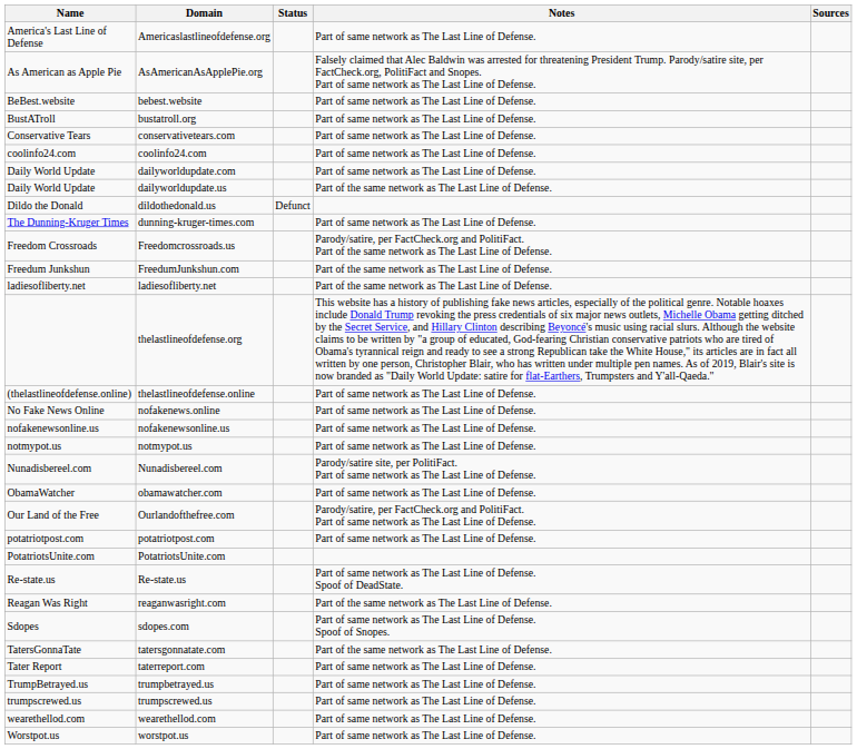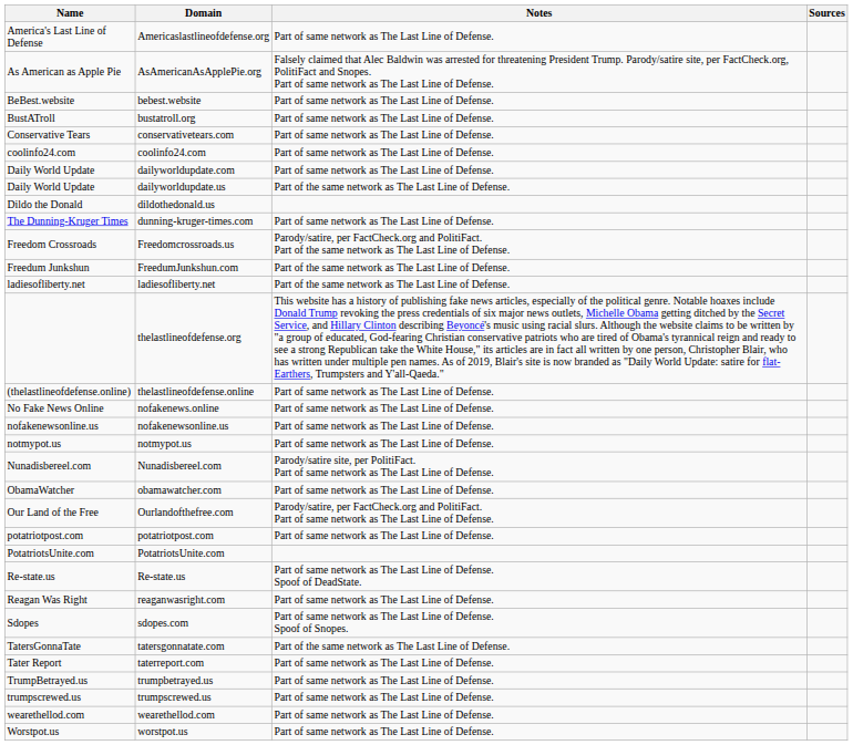- column: Status | Defunct
reaganwasright.com | Notes: Part of the same network as The Last Line of Defense. -> Part of same network as The Last Line of Defense.
